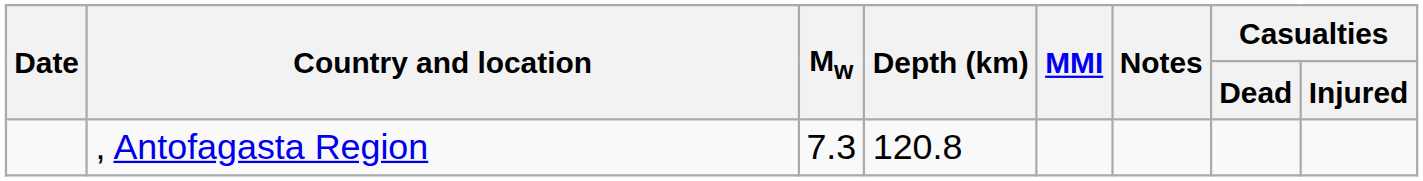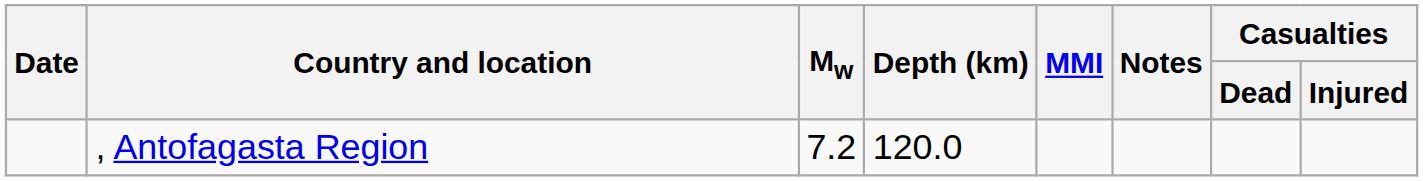, Antofagasta Region | Mw: 7.3 -> 7.2
, Antofagasta Region | Depth (km): 120.8 -> 120.0
